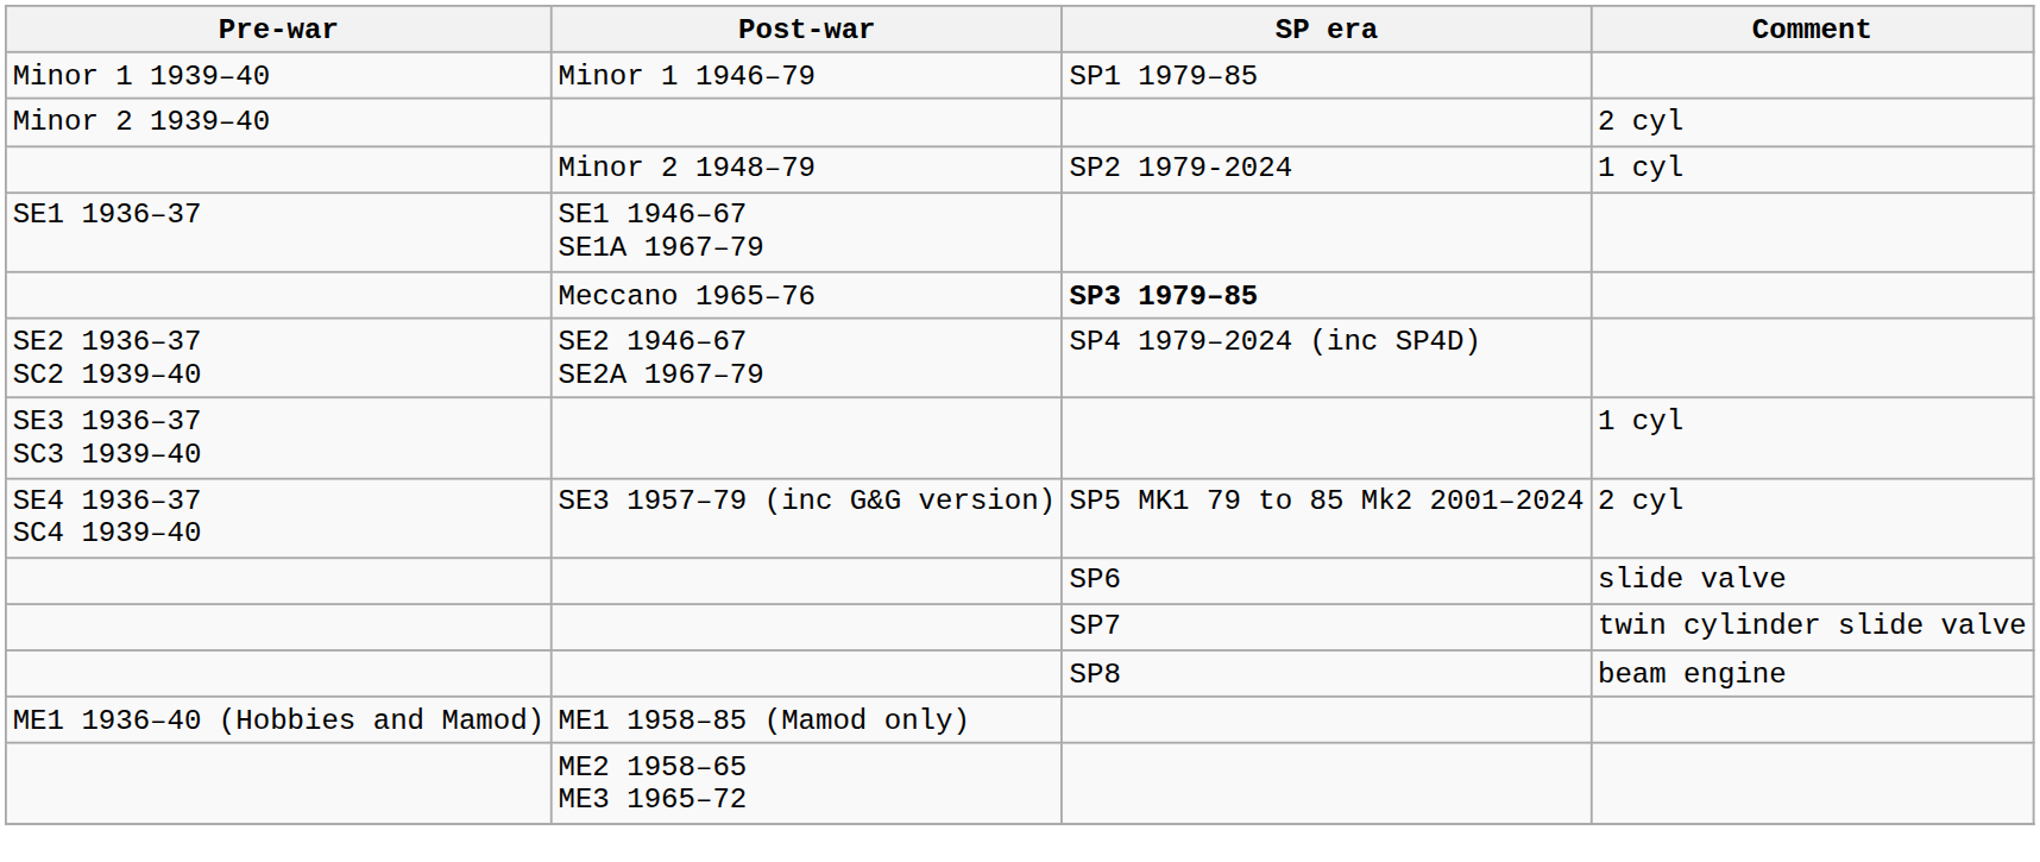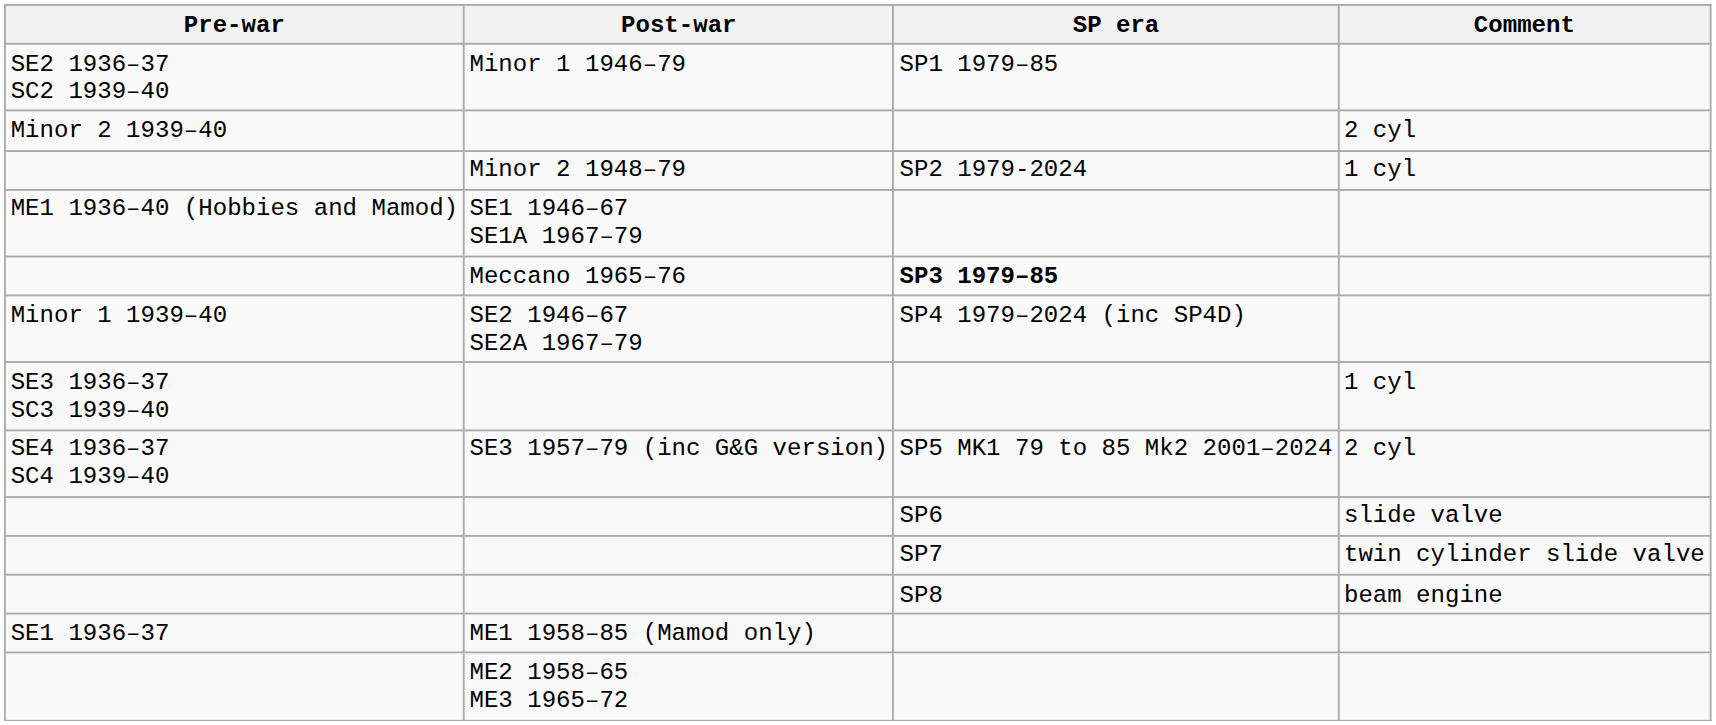Minor 1 1946–79 | Pre-war: Minor 1 1939–40 -> SE2 1936–37 SC2 1939–40
SE1 1946–67 SE1A 1967–79 | Pre-war: SE1 1936–37 -> ME1 1936–40 (Hobbies and Mamod)
SE2 1946–67 SE2A 1967–79 | Pre-war: SE2 1936–37 SC2 1939–40 -> Minor 1 1939–40
ME1 1958–85 (Mamod only) | Pre-war: ME1 1936–40 (Hobbies and Mamod) -> SE1 1936–37
